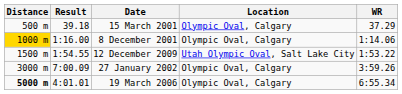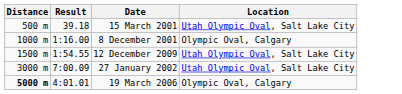- column: WR | 37.29 | 1:14.06 | 1:53.22 | 3:59.26 | 6:55.34
15 March 2001 | Location: Olympic Oval, Calgary -> Utah Olympic Oval, Salt Lake City
8 December 2001 | Distance: gold background -> no background
27 January 2002 | Location: Olympic Oval, Calgary -> Utah Olympic Oval, Salt Lake City
